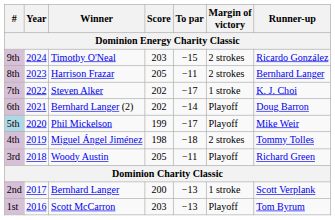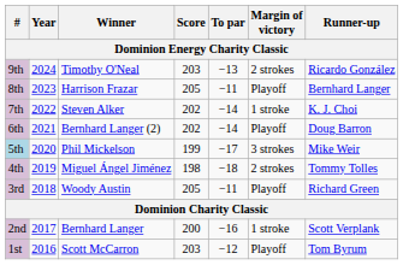9th | To par: −15 -> −13
8th | Margin of victory: 2 strokes -> Playoff
7th | To par: −17 -> −14
5th | Margin of victory: Playoff -> 3 strokes
2nd | To par: −13 -> −16
1st | To par: −13 -> −12
